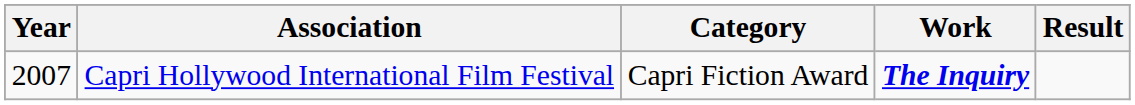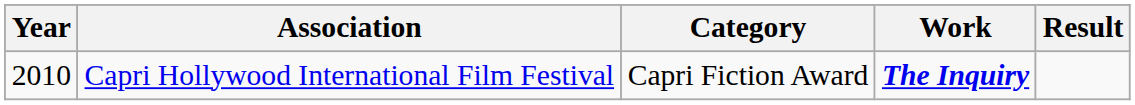Capri Hollywood International Film Festival | Year: 2007 -> 2010
